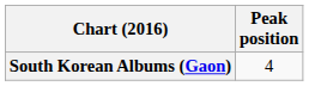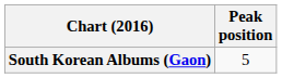South Korean Albums (Gaon) | Peak position: 4 -> 5
